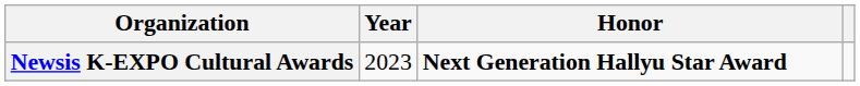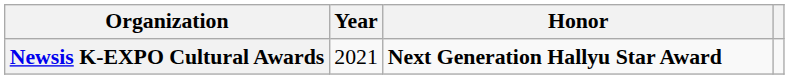Newsis K-EXPO Cultural Awards | Year: 2023 -> 2021
